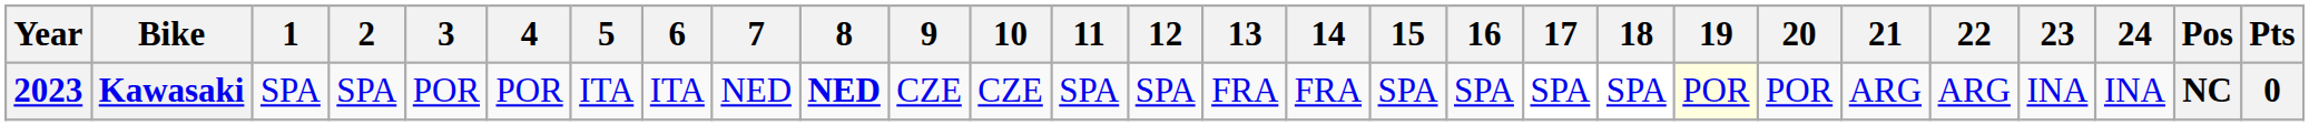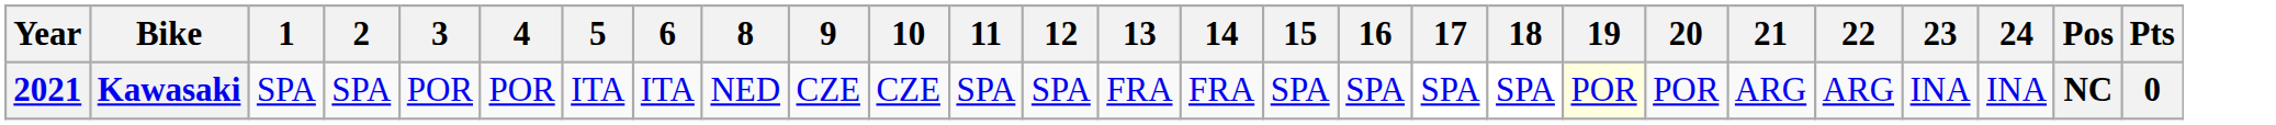- column: 7 | NED
Kawasaki | Year: 2023 -> 2021
Kawasaki | 8: bold -> normal
